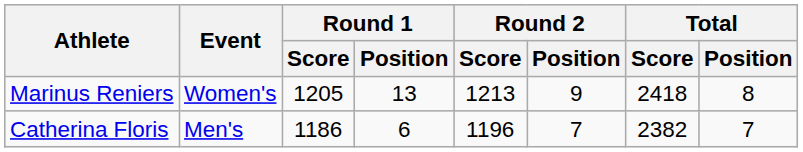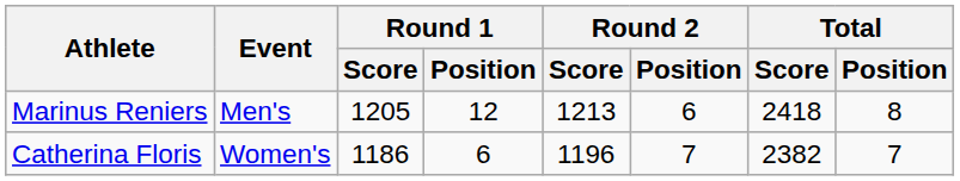Marinus Reniers | Event: Women's -> Men's
Marinus Reniers | Round 1 / Position: 13 -> 12
Marinus Reniers | Round 2 / Position: 9 -> 6
Catherina Floris | Event: Men's -> Women's
